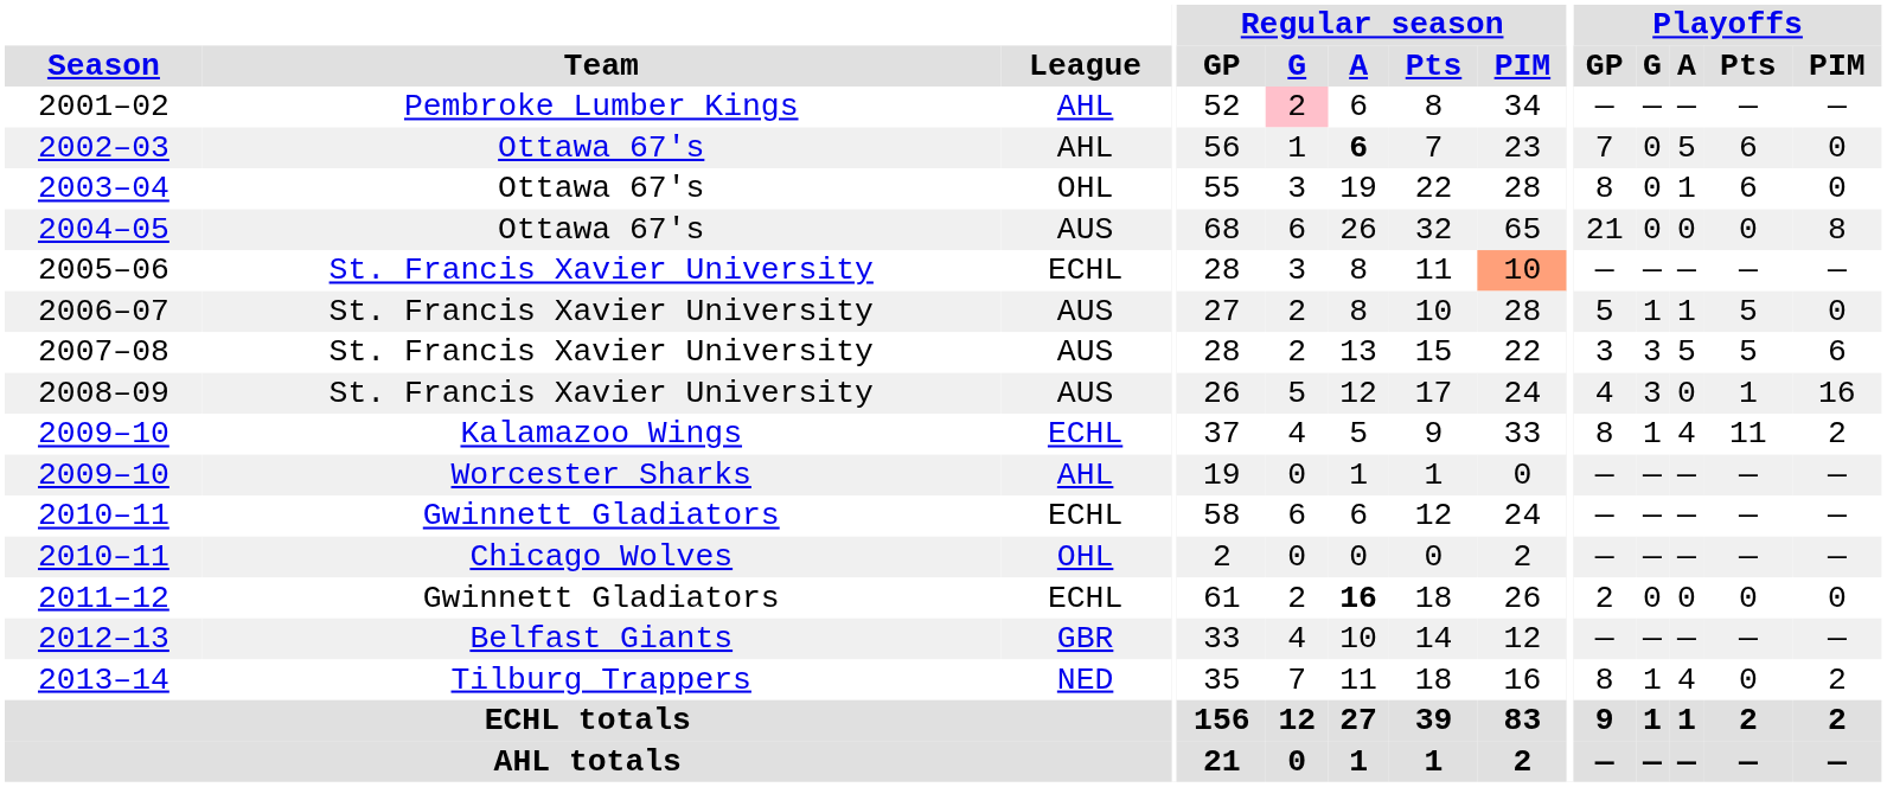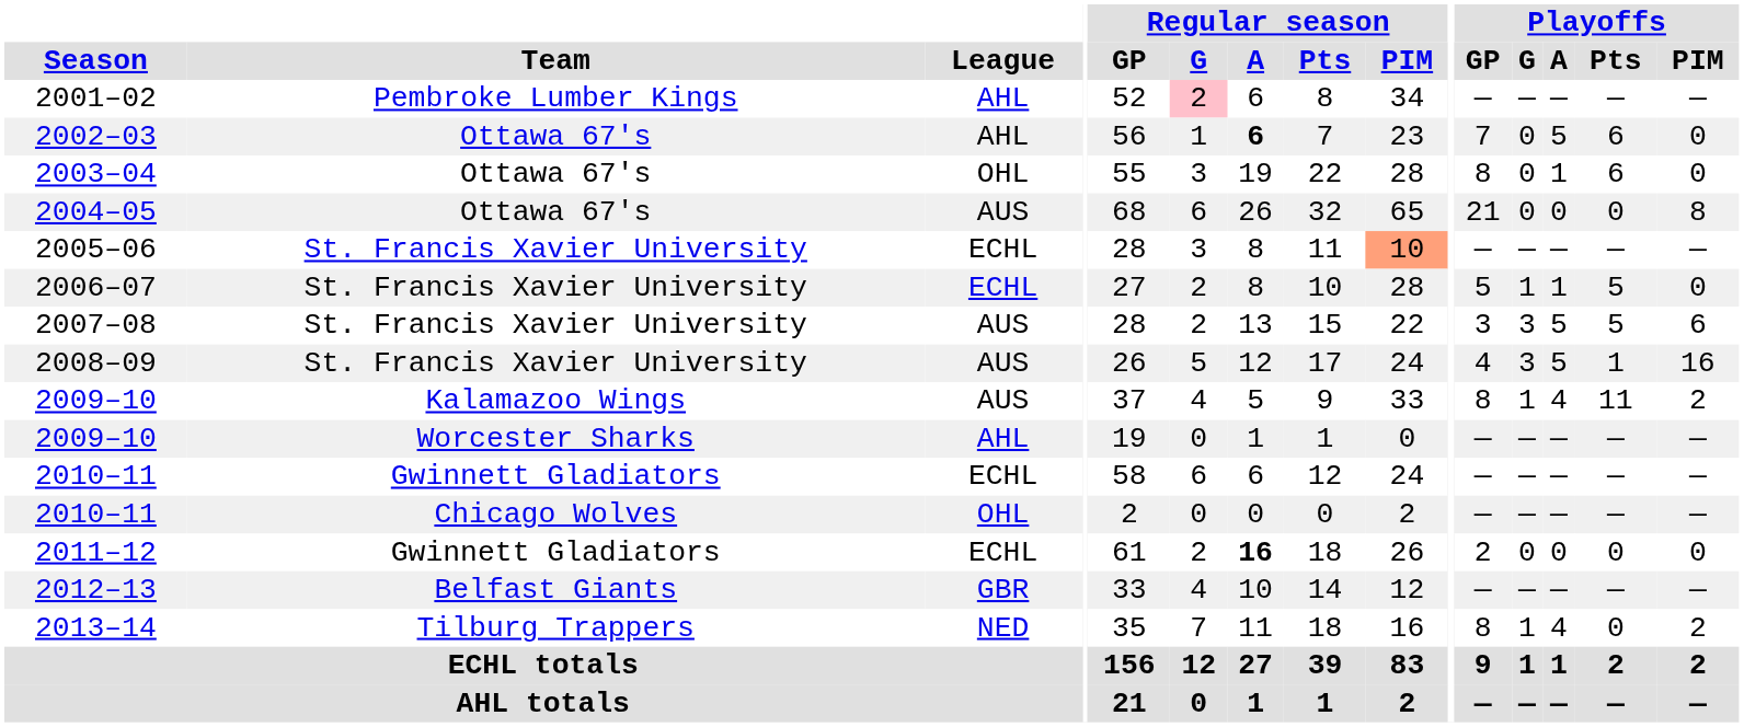2006–07 | League: AUS -> ECHL
2008–09 | Playoffs / A: 0 -> 5
2009–10 / Kalamazoo Wings | League: ECHL -> AUS
